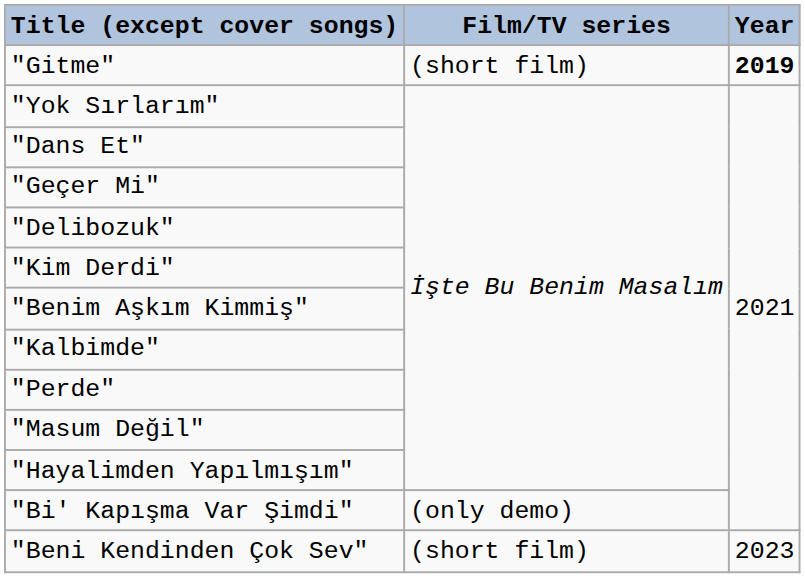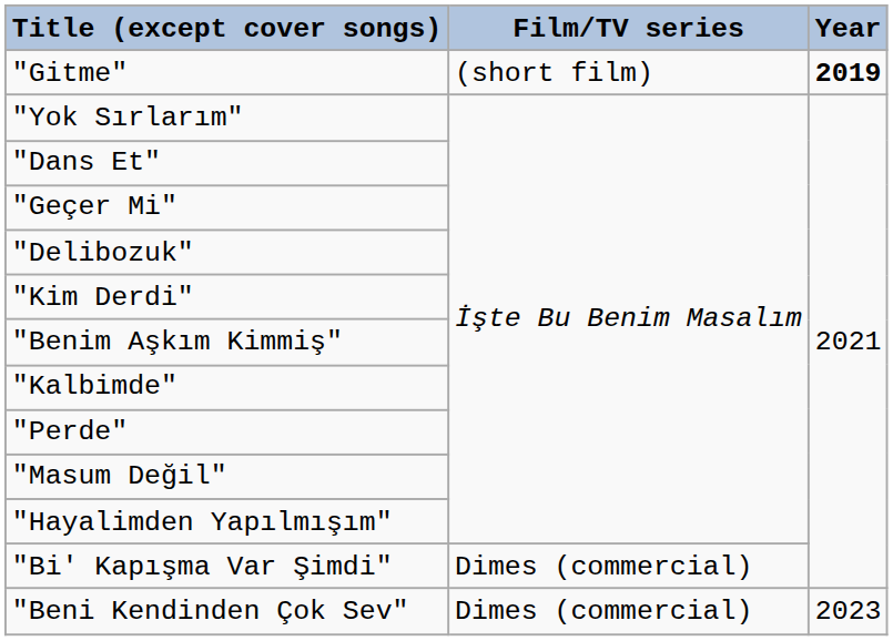"Bi' Kapışma Var Şimdi" | Film/TV series: (only demo) -> Dimes (commercial)
"Beni Kendinden Çok Sev" | Film/TV series: (short film) -> Dimes (commercial)
